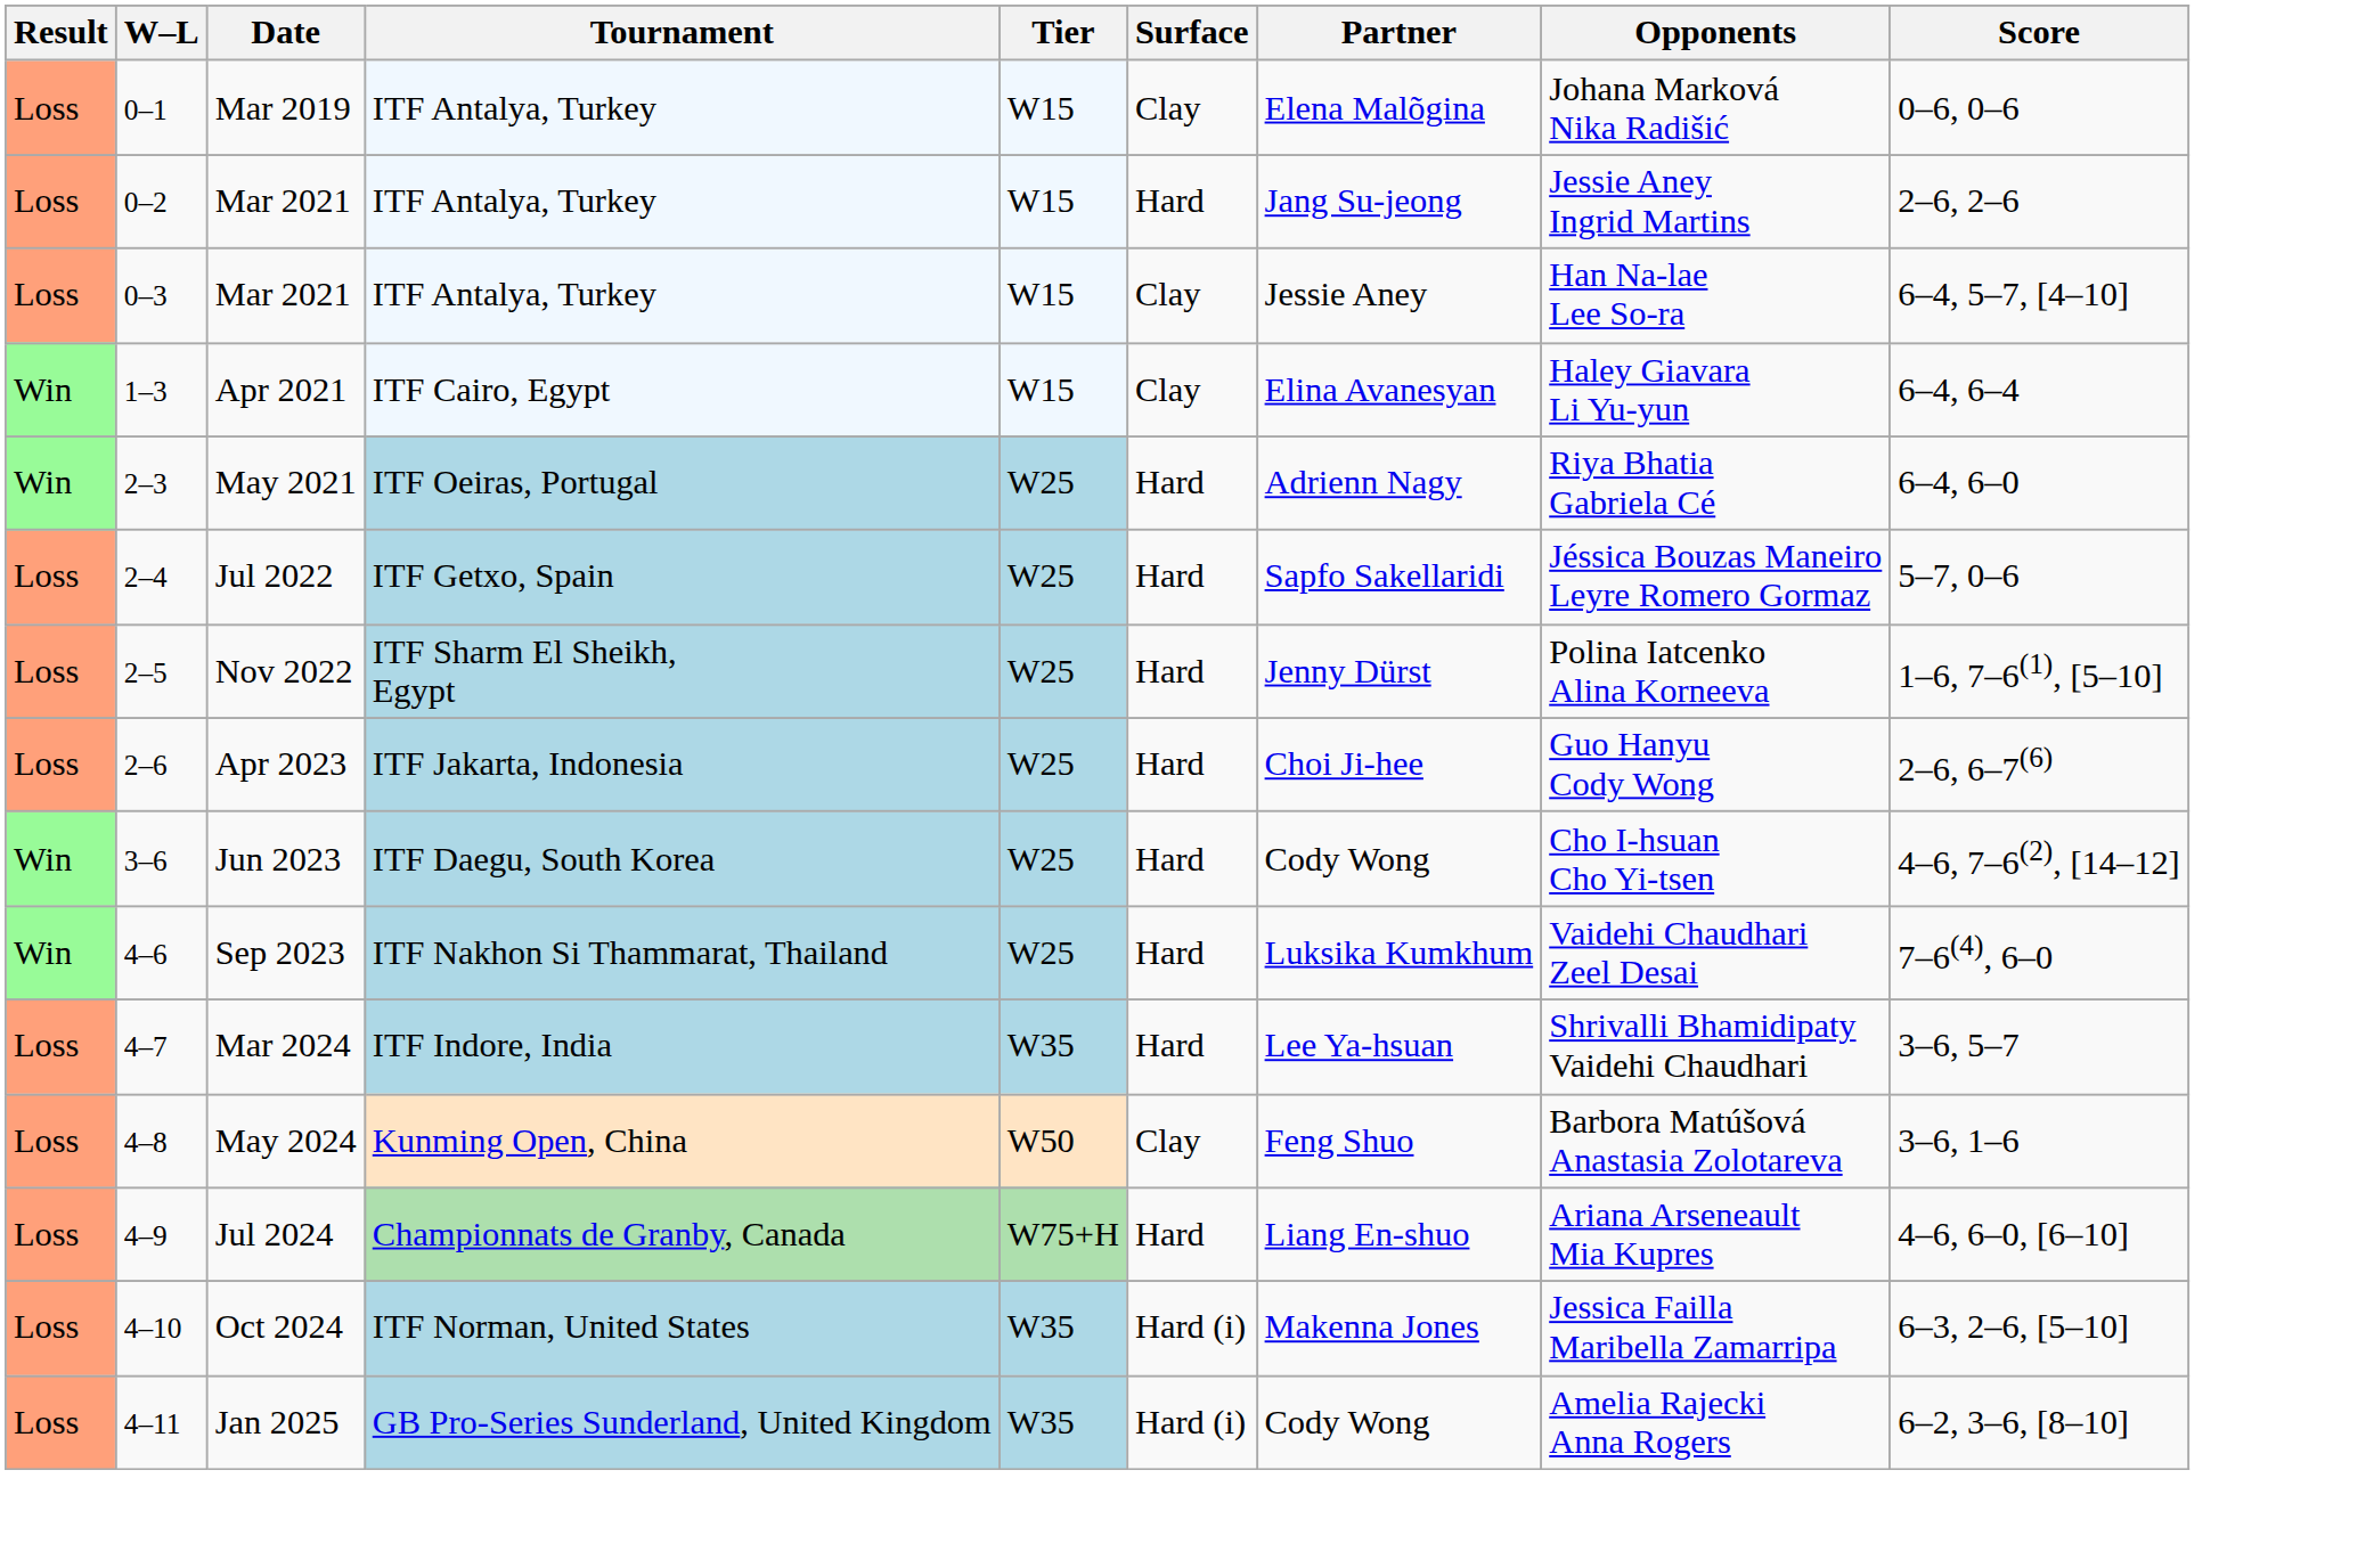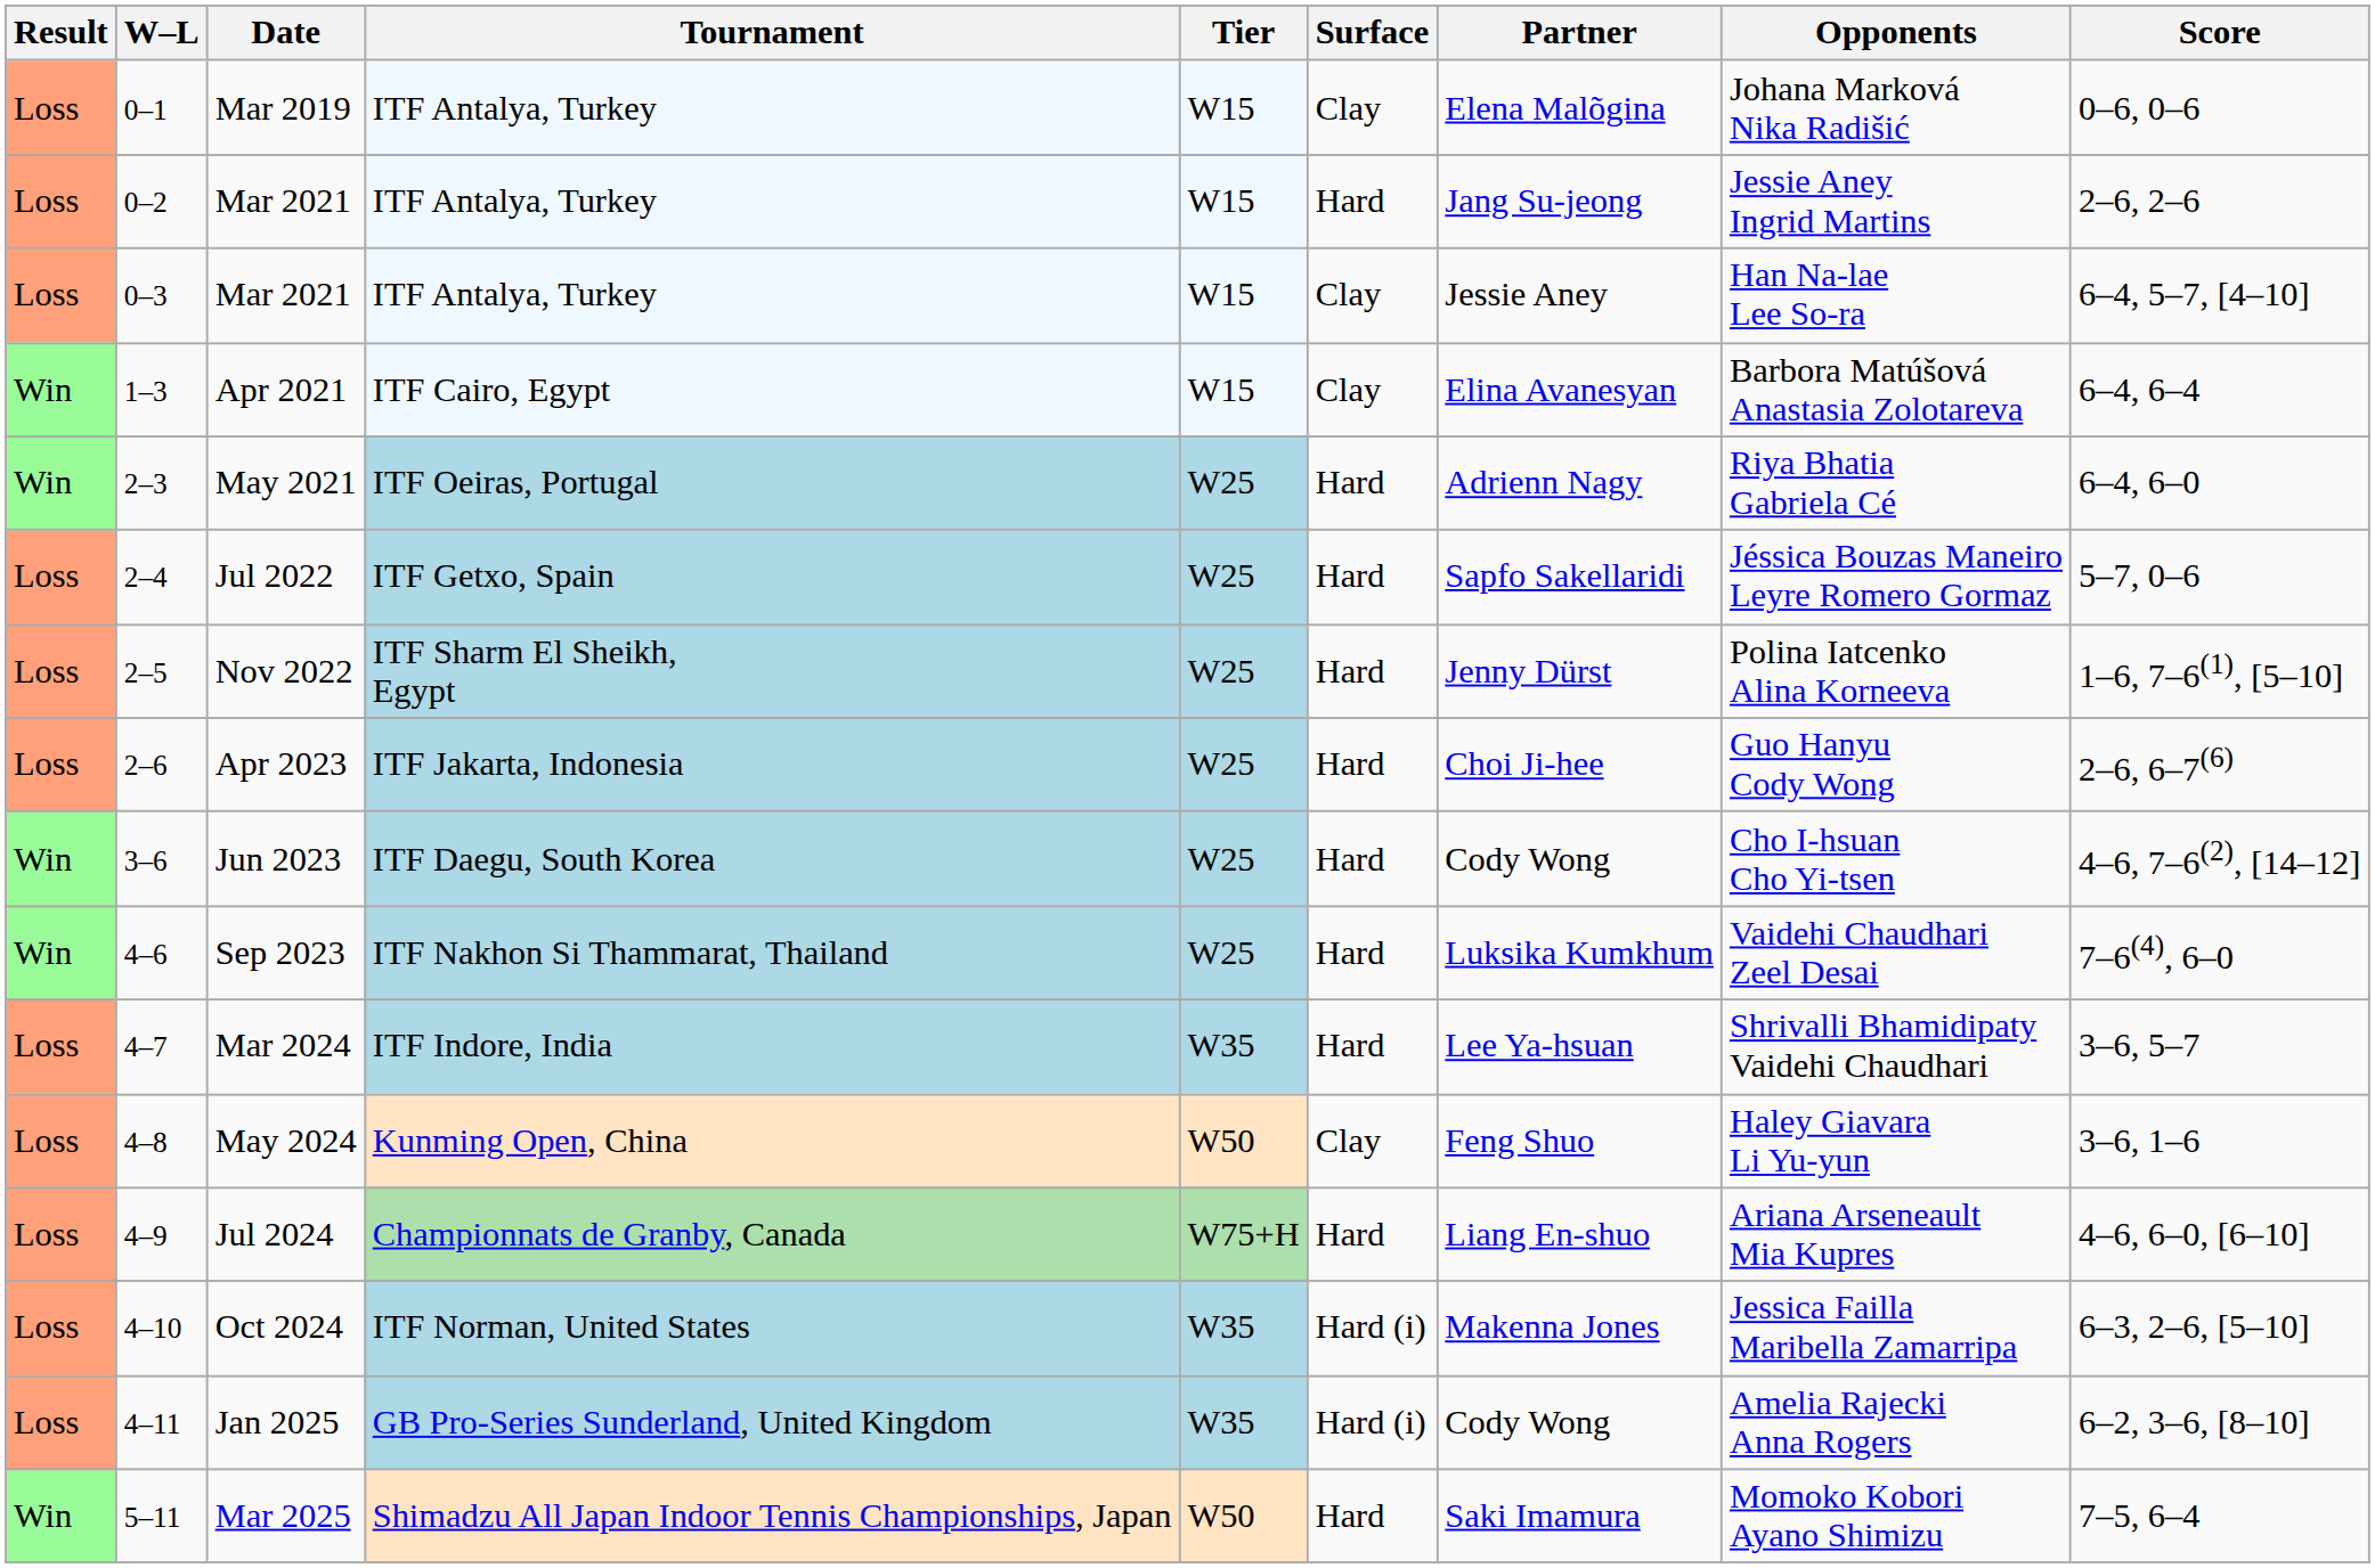Apr 2021 | Opponents: Haley Giavara Li Yu-yun -> Barbora Matúšová Anastasia Zolotareva
May 2024 | Opponents: Barbora Matúšová Anastasia Zolotareva -> Haley Giavara Li Yu-yun
+ row: Win | 5–11 | Mar 2025 | Shimadzu All Japan Indoor Tennis Championships, Japan | W50 | Hard | Saki Imamura | Momoko Kobori Ayano Shimizu | 7–5, 6–4
